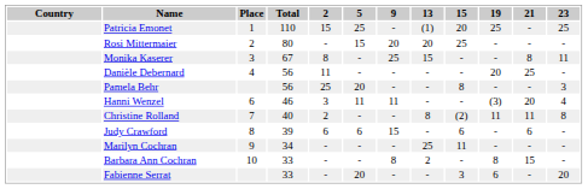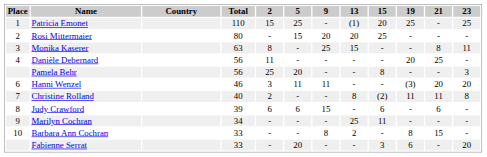columns swapped: Place <-> Country
Monika Kaserer | Total: 67 -> 63
Hanni Wenzel | 23: 4 -> 20
